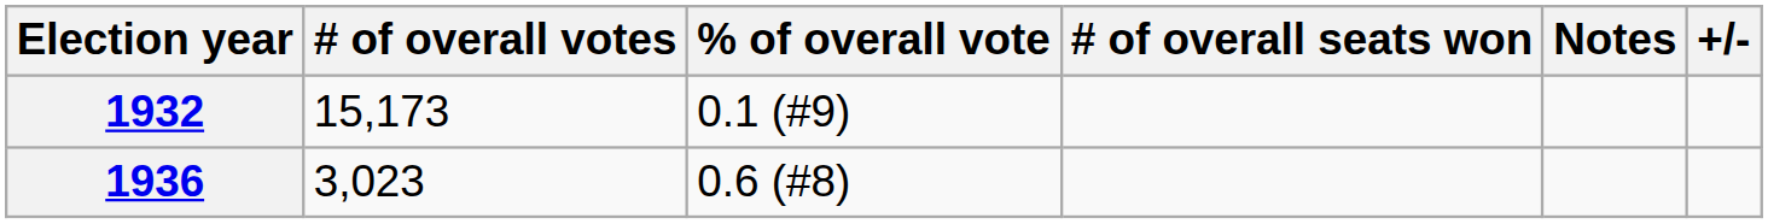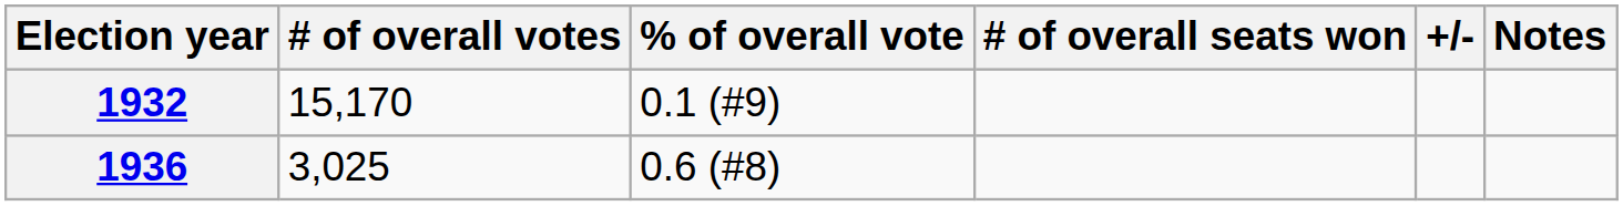columns swapped: +/- <-> Notes
1932 | # of overall votes: 15,173 -> 15,170
1936 | # of overall votes: 3,023 -> 3,025
